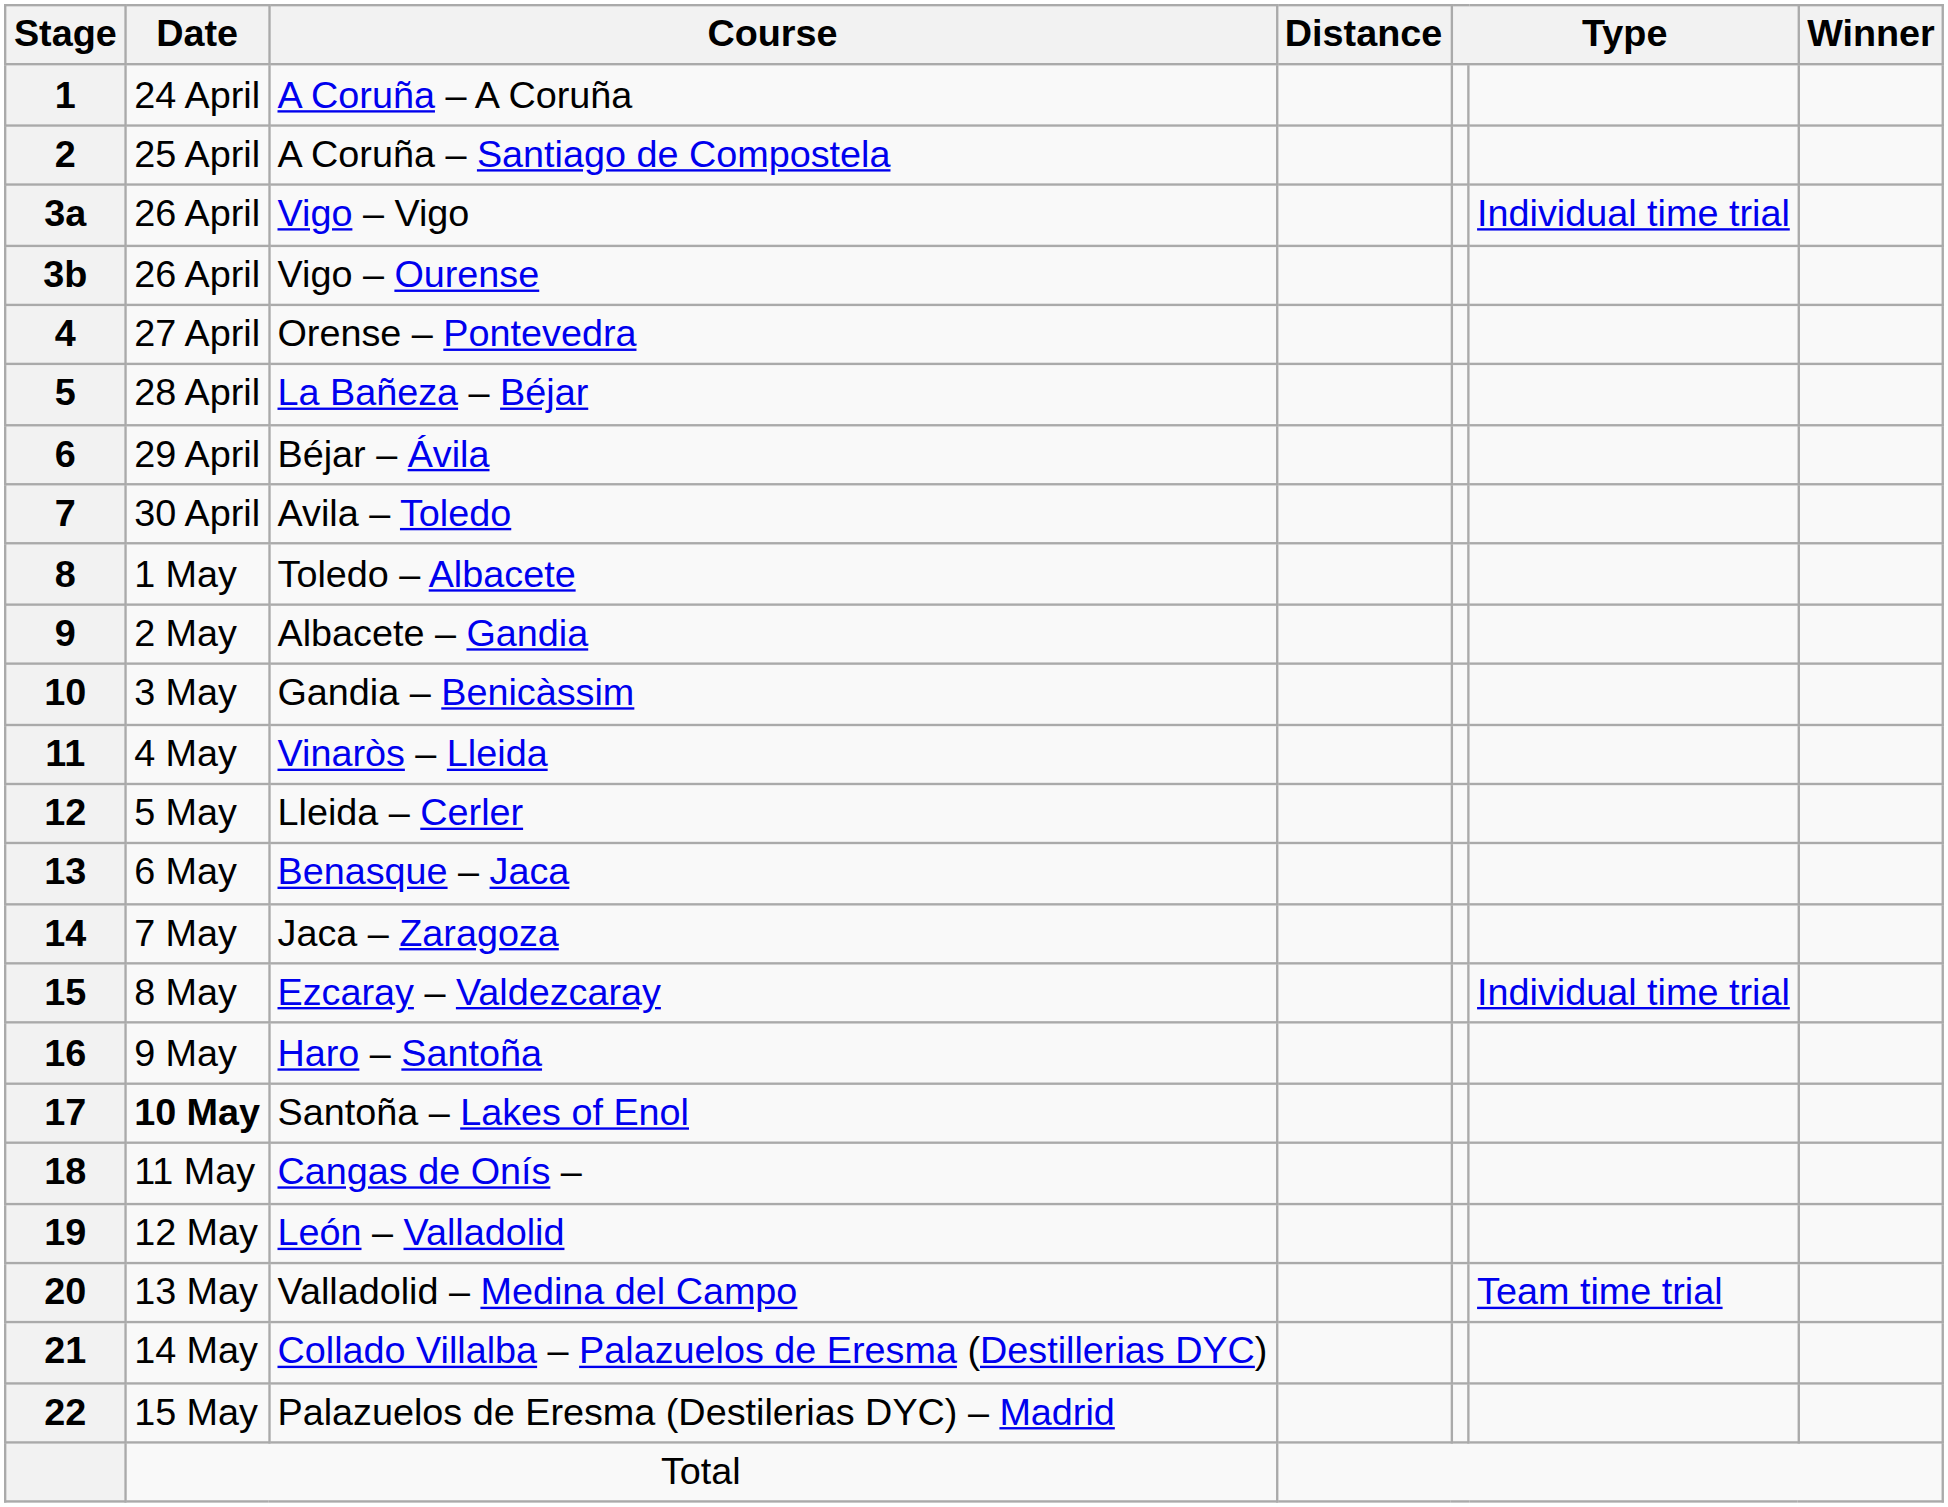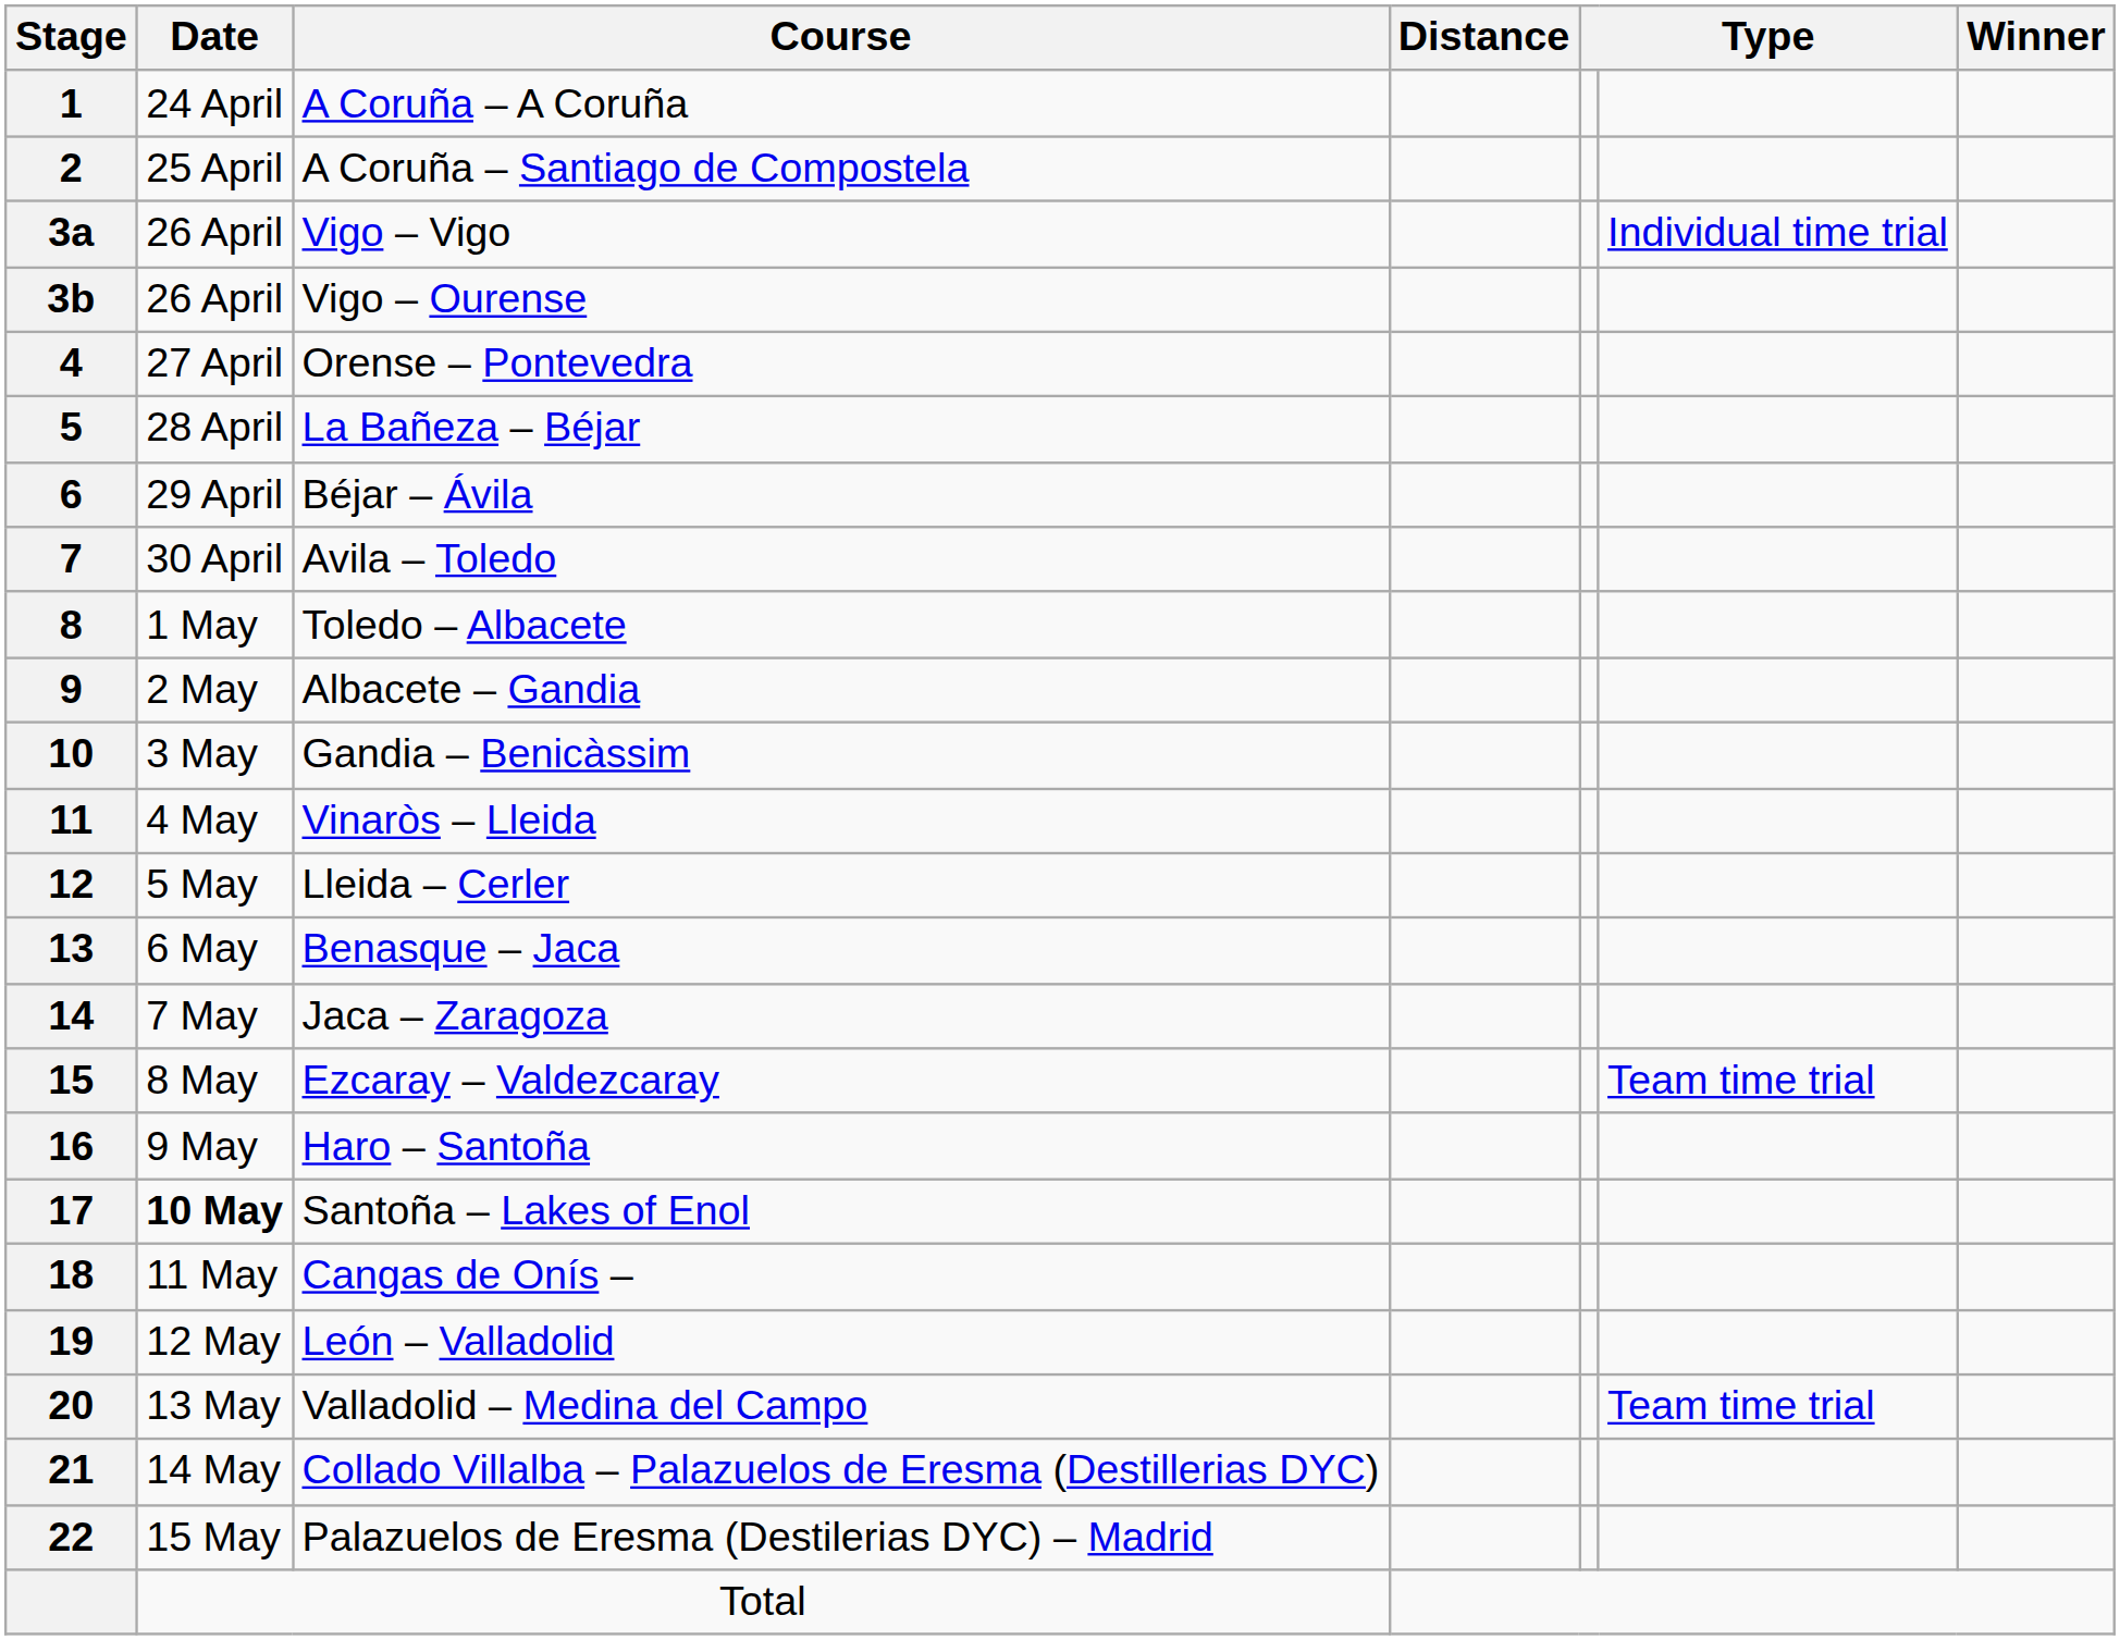Ezcaray – Valdezcaray | column 6: Individual time trial -> Team time trial
